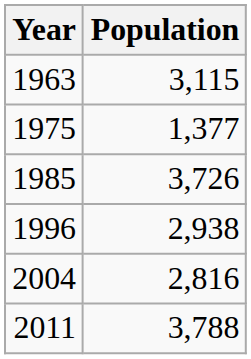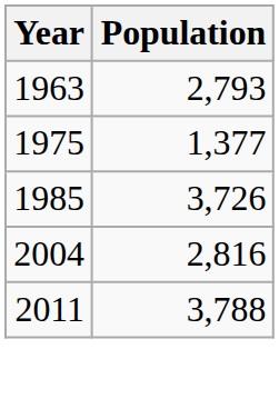1963 | Population: 3,115 -> 2,793
- row: 1996 | 2,938
